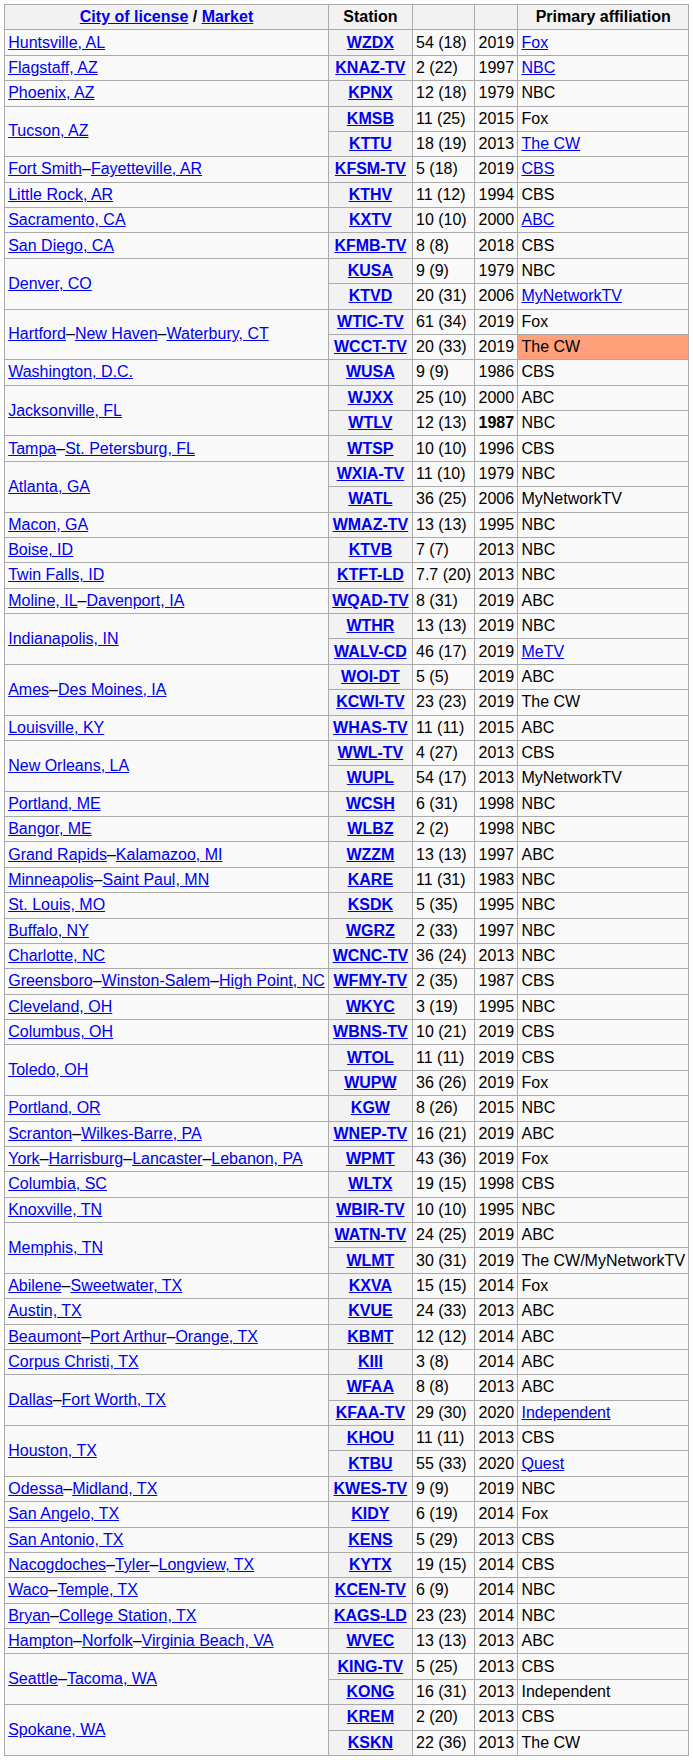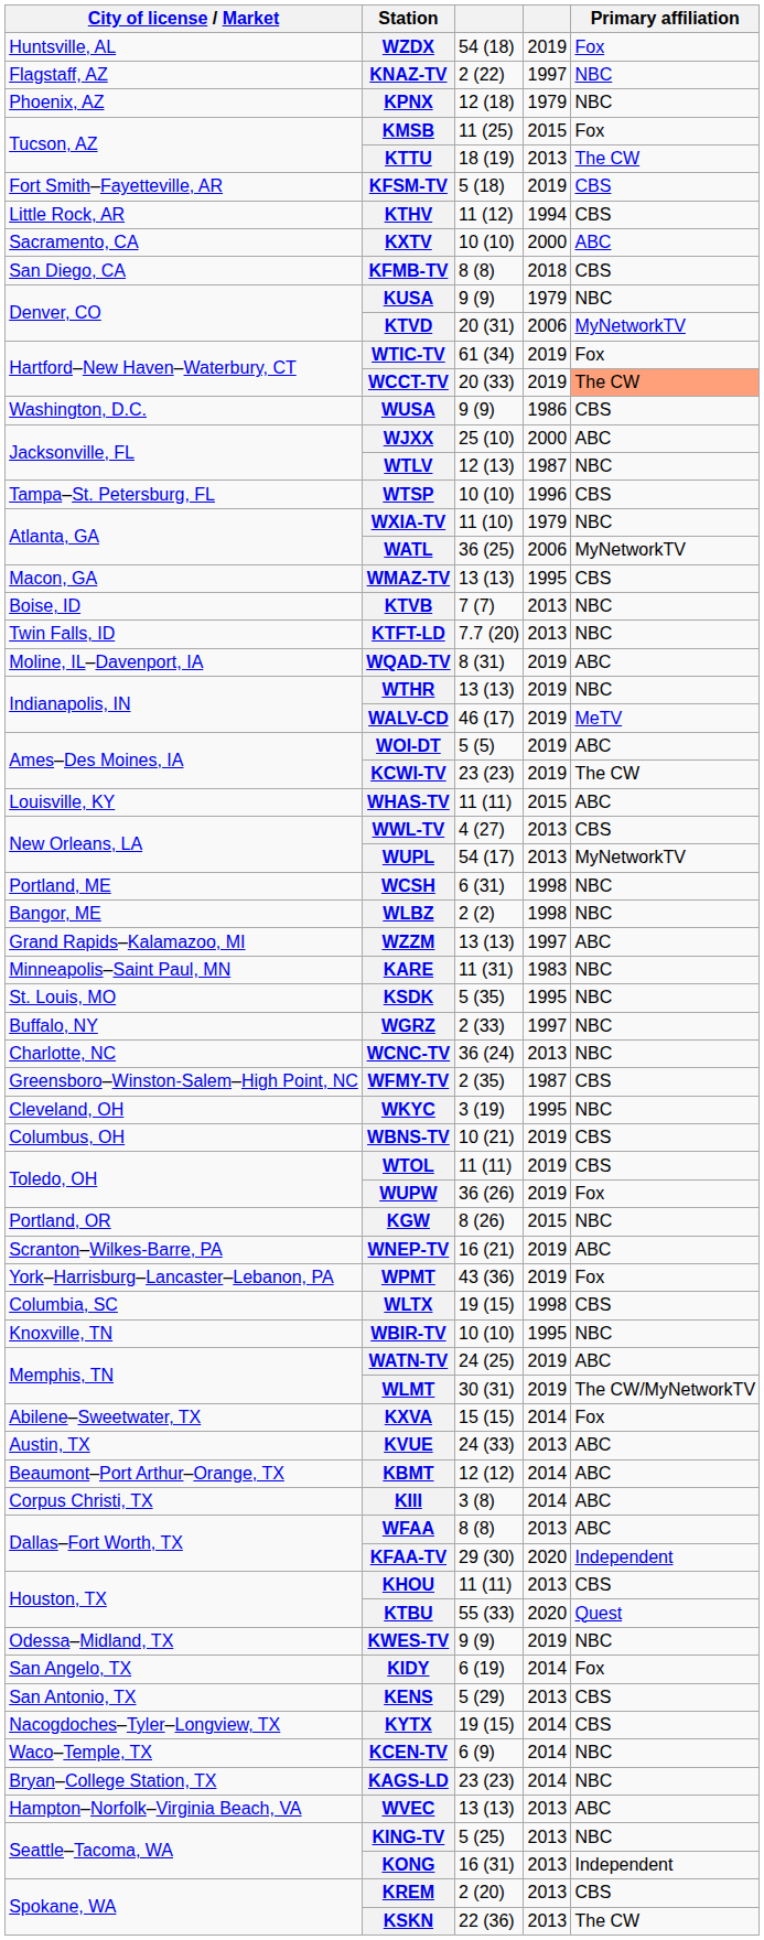WTLV | column 4: bold -> normal
WMAZ-TV | Primary affiliation: NBC -> CBS
KING-TV | Primary affiliation: CBS -> NBC
